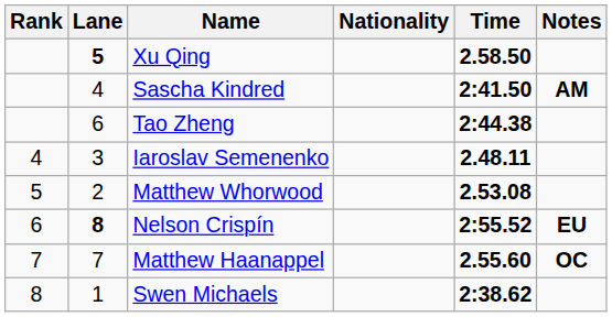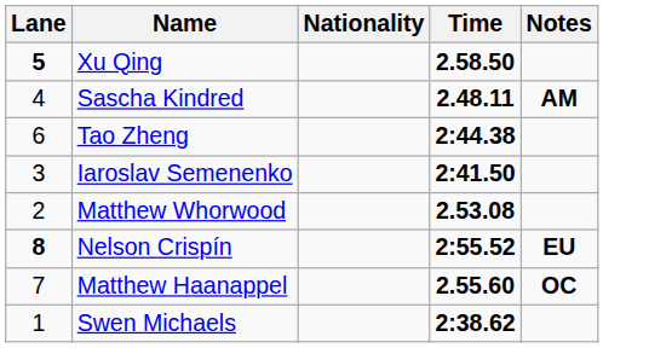- column: Rank | 4 | 5 | 6 | 7 | 8
Sascha Kindred | Time: 2:41.50 -> 2.48.11
Iaroslav Semenenko | Time: 2.48.11 -> 2:41.50
